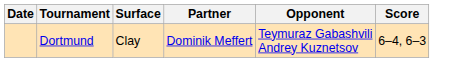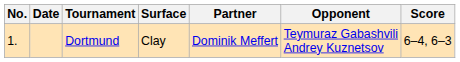+ column: No. | 1.
